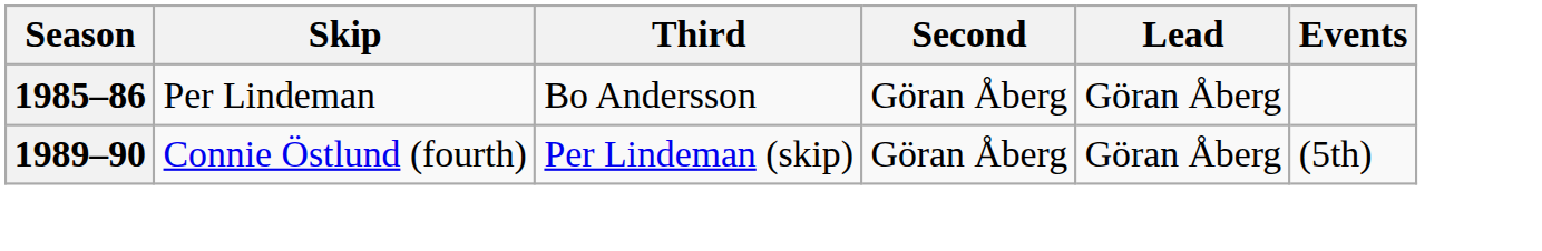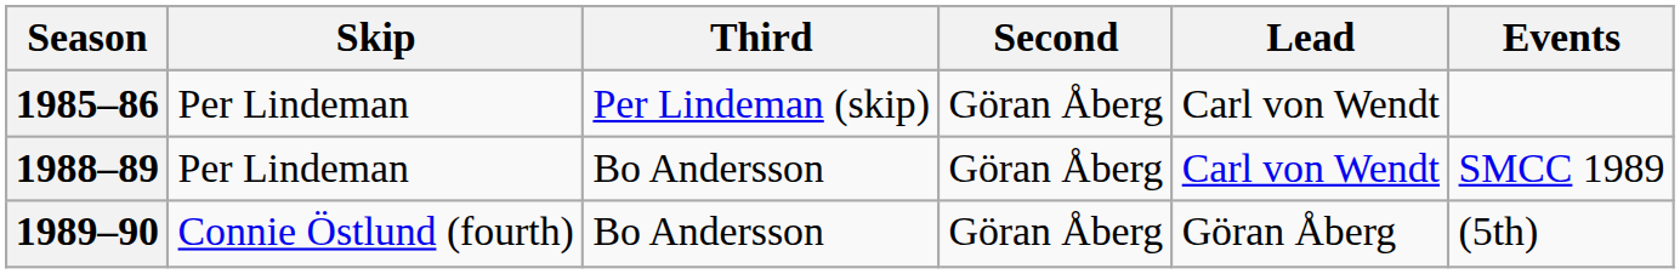1985–86 | Third: Bo Andersson -> Per Lindeman (skip)
1985–86 | Lead: Göran Åberg -> Carl von Wendt
+ row: 1988–89 | Per Lindeman | Bo Andersson | Göran Åberg | Carl von Wendt | SMCC 1989
1989–90 | Third: Per Lindeman (skip) -> Bo Andersson
